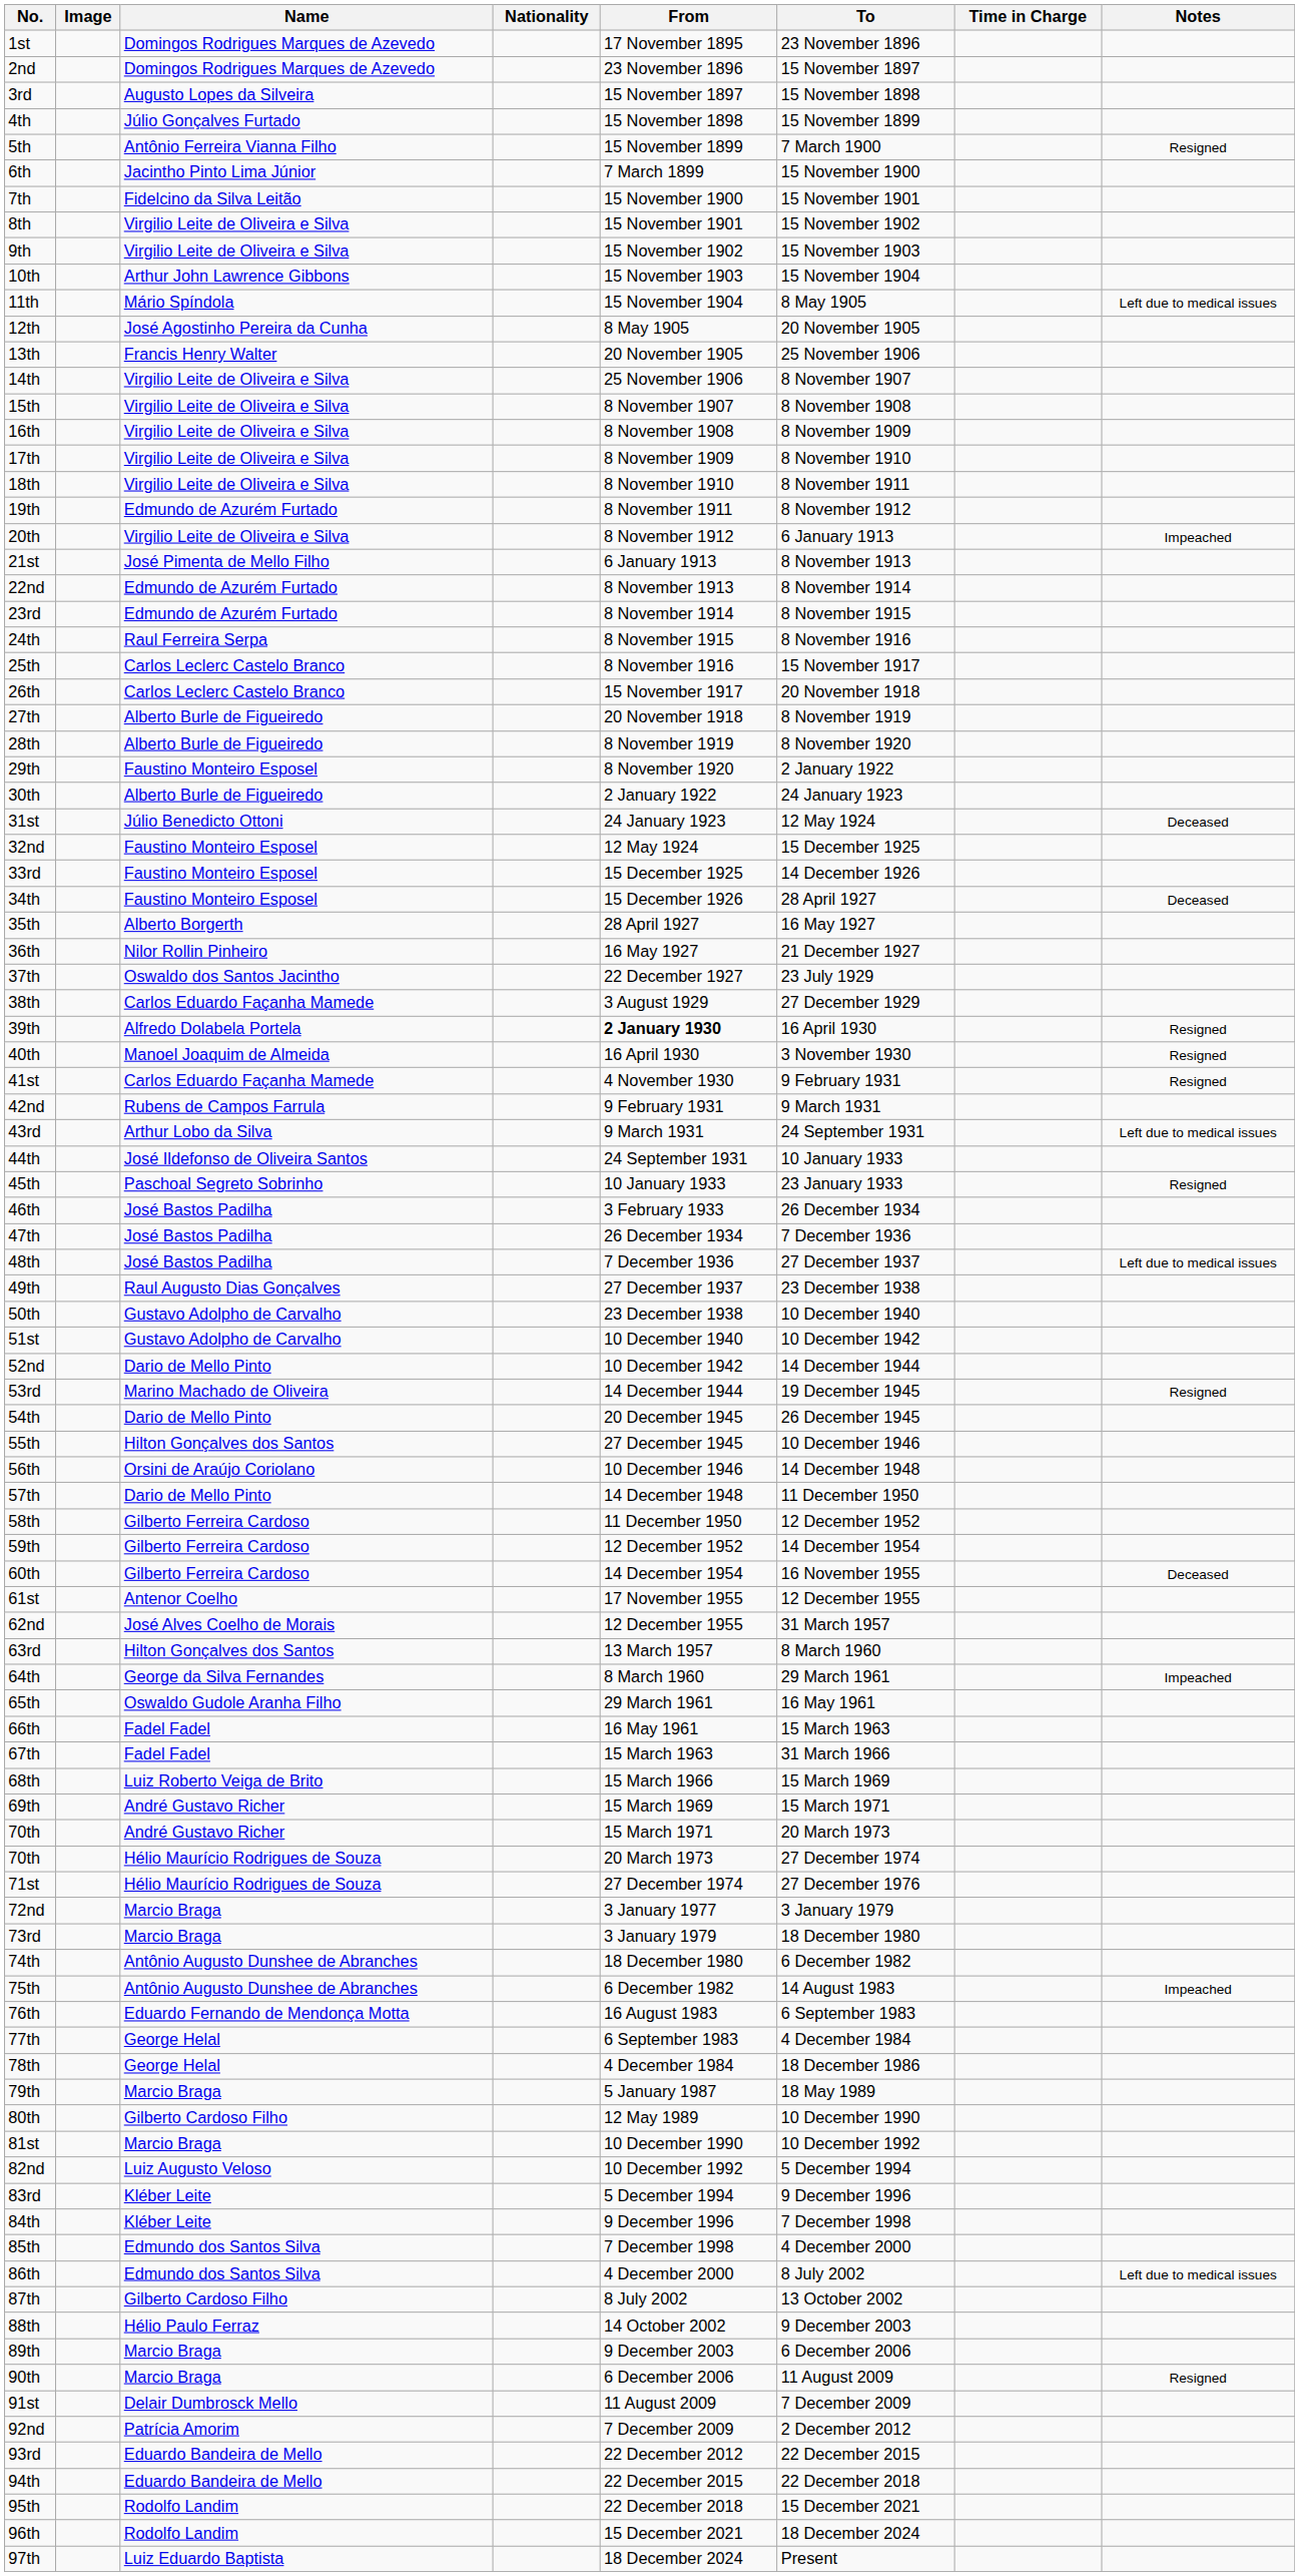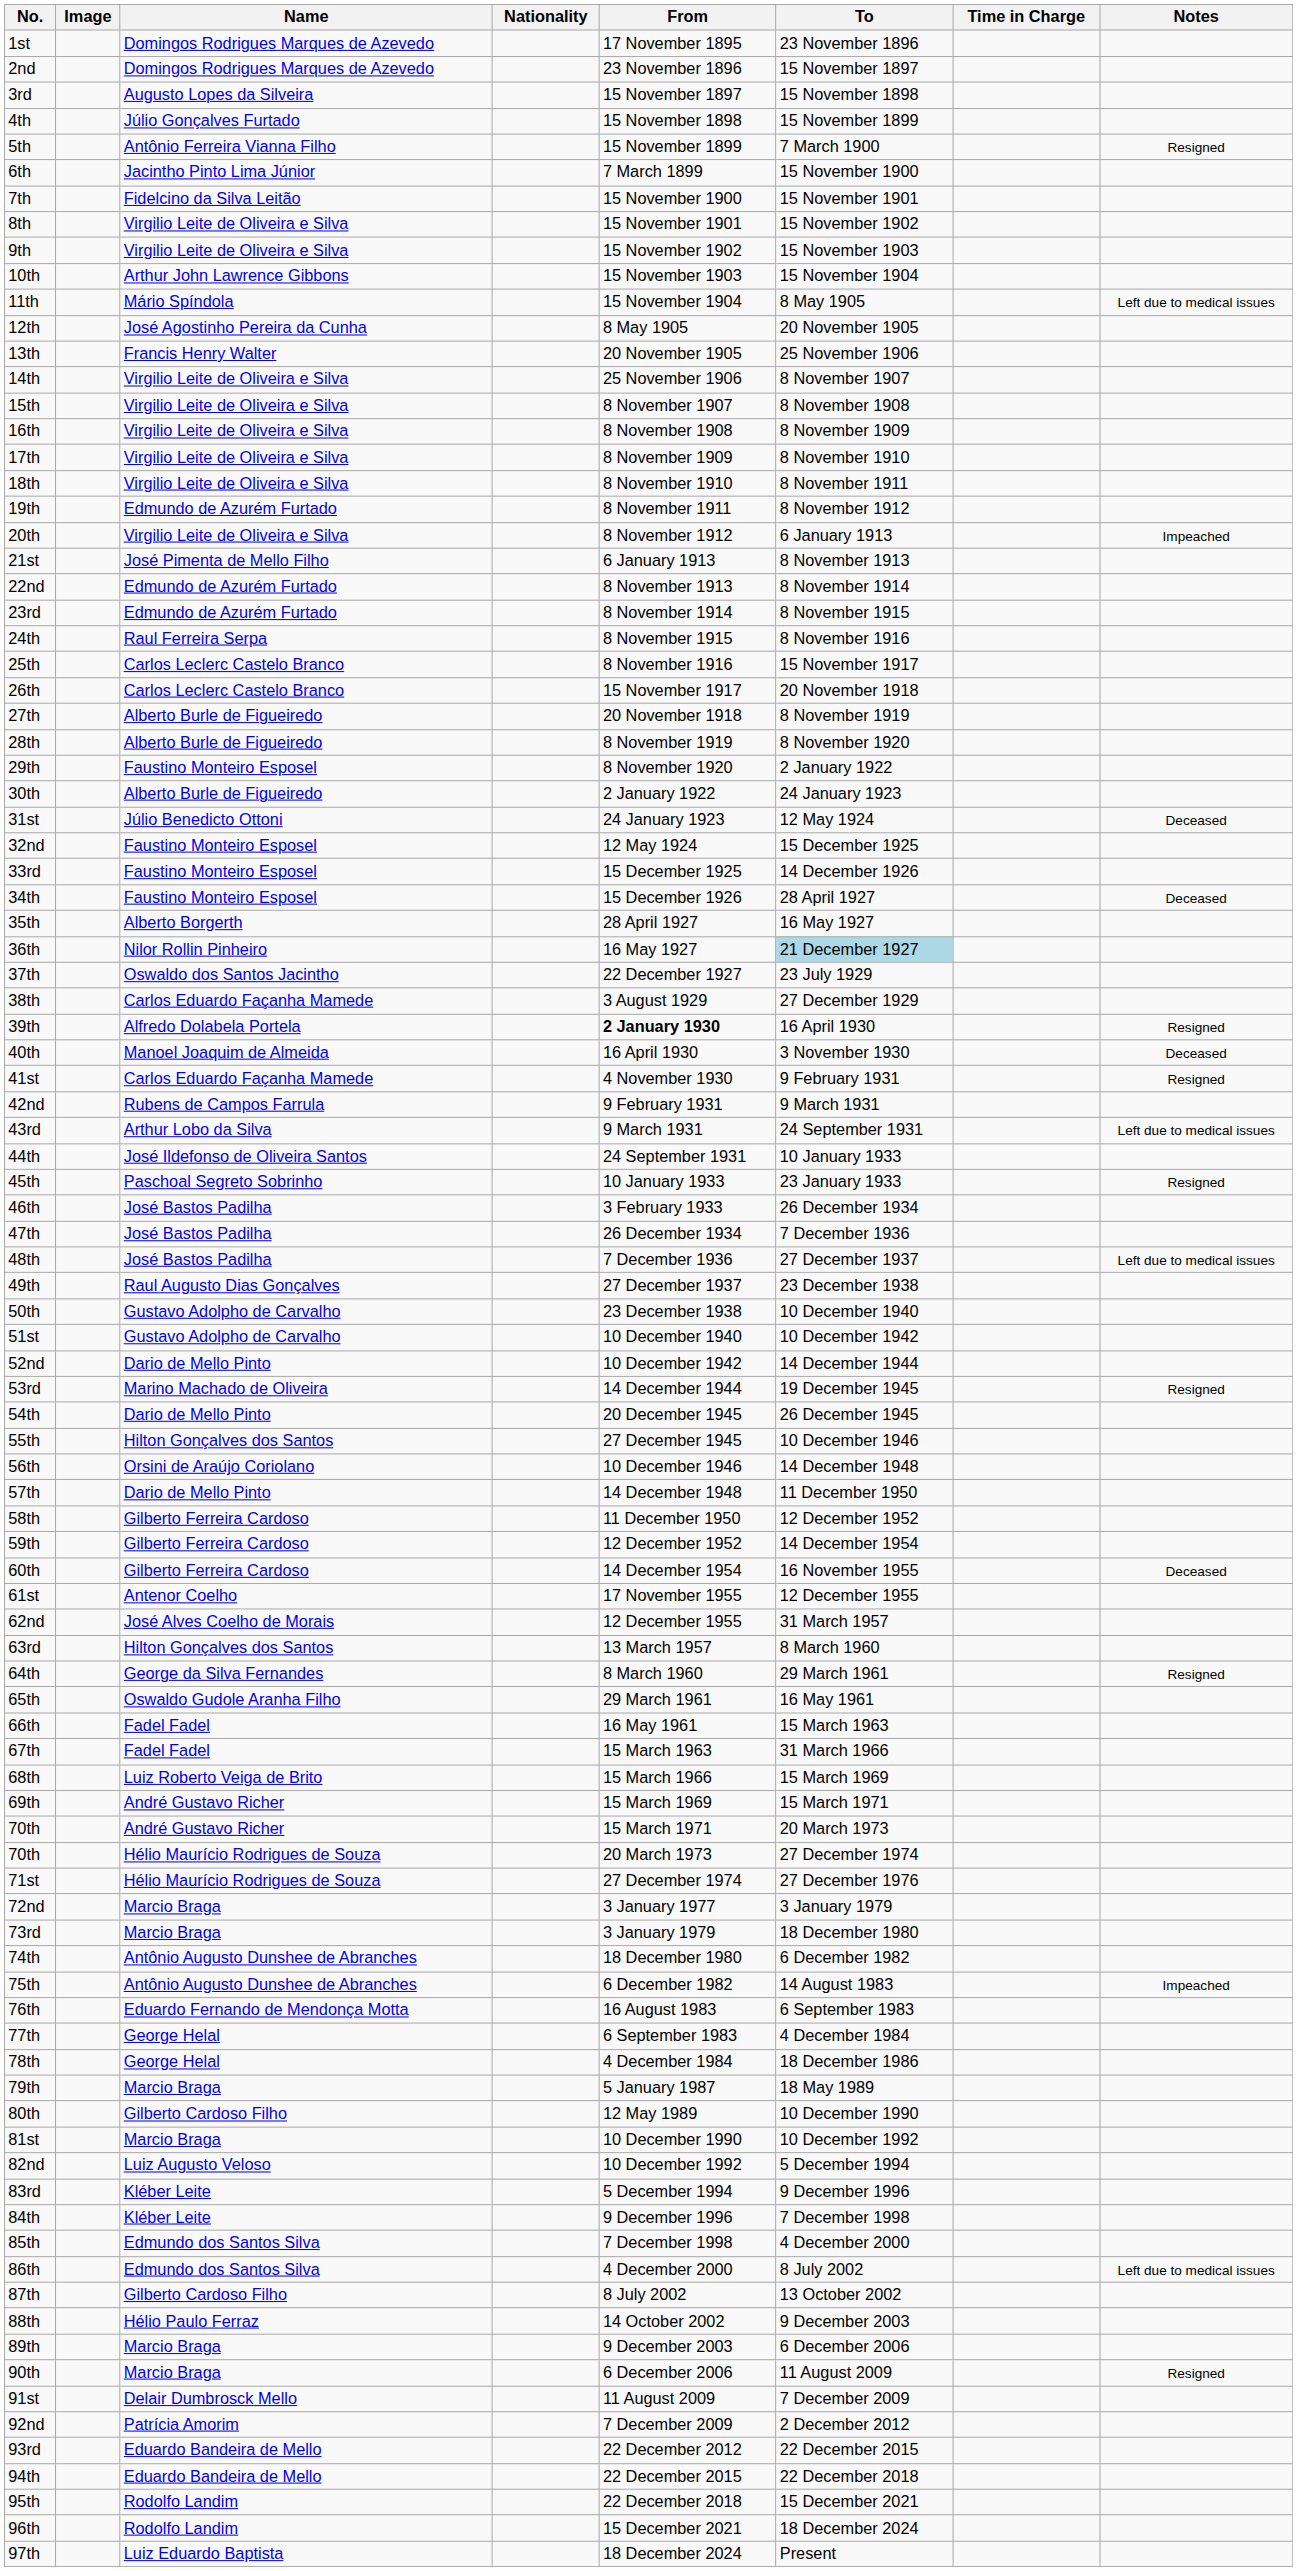36th | To: no background -> lightblue background
40th | Notes: Resigned -> Deceased
64th | Notes: Impeached -> Resigned
